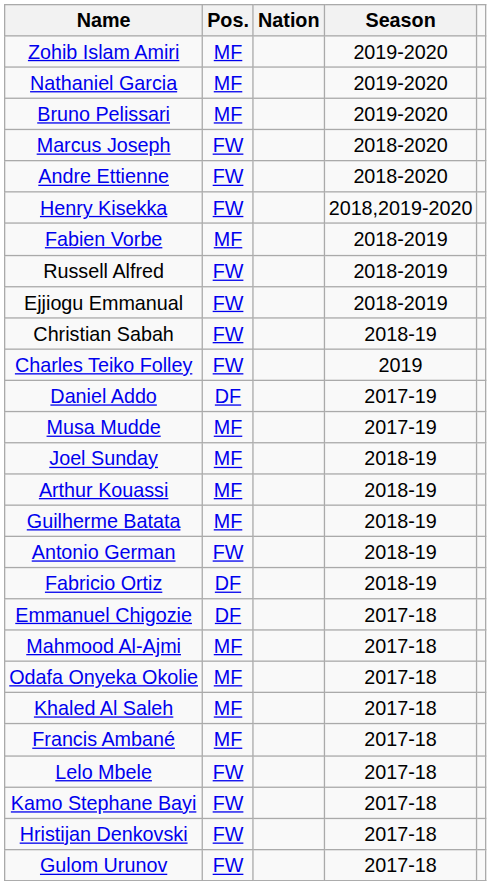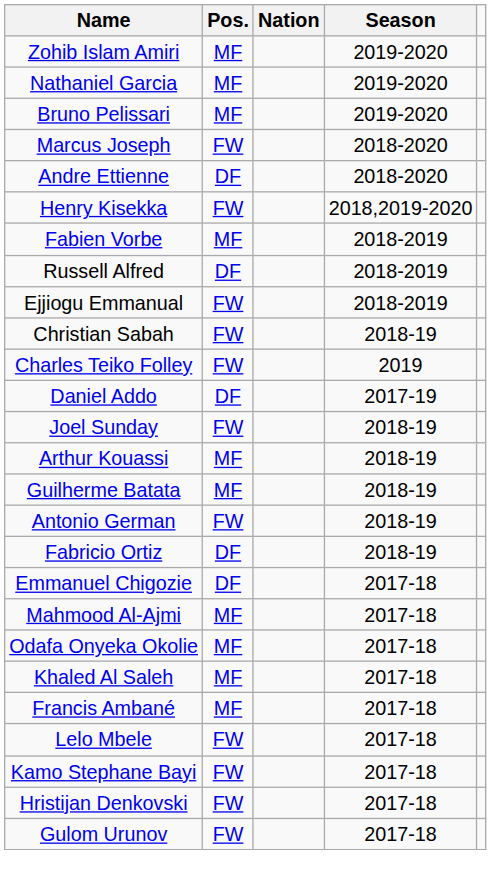Andre Ettienne | Pos.: FW -> DF
Russell Alfred | Pos.: FW -> DF
- row: Musa Mudde | MF | 2017-19
Joel Sunday | Pos.: MF -> FW
